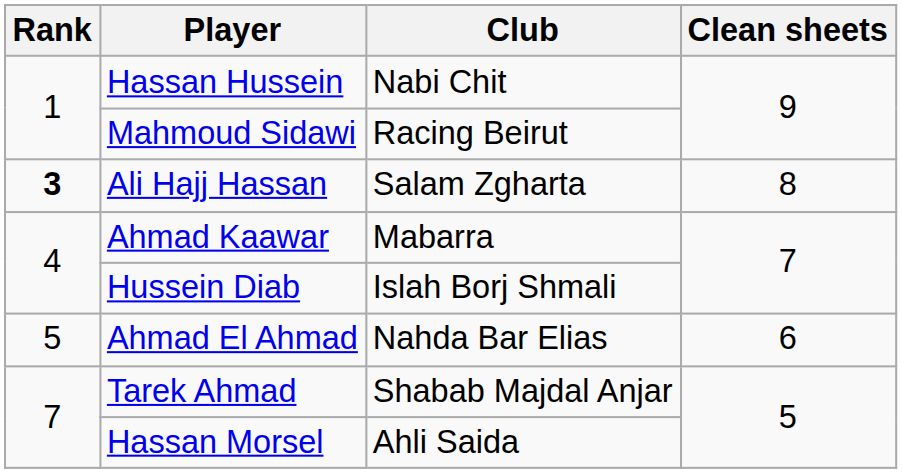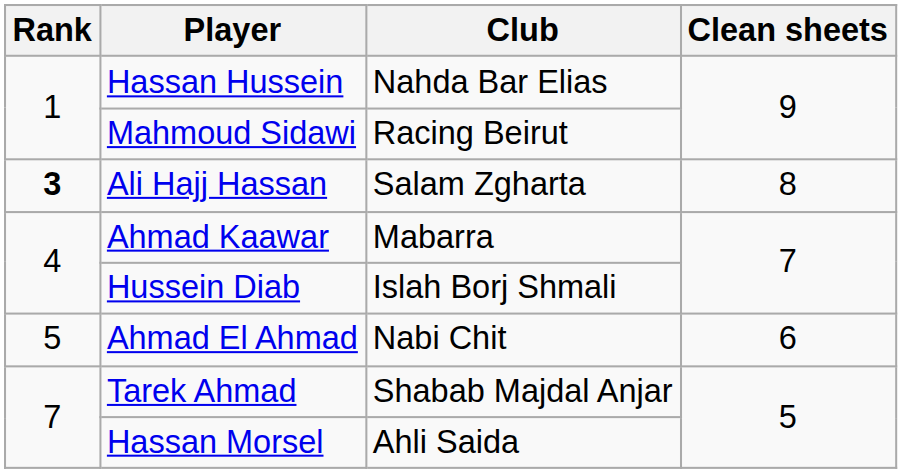Hassan Hussein | Club: Nabi Chit -> Nahda Bar Elias
Ahmad El Ahmad | Club: Nahda Bar Elias -> Nabi Chit
